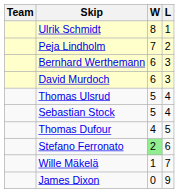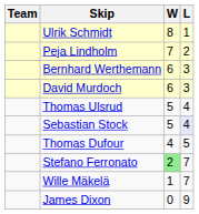Sebastian Stock | L: no background -> lavender background
Stefano Ferronato | L: 6 -> 7
